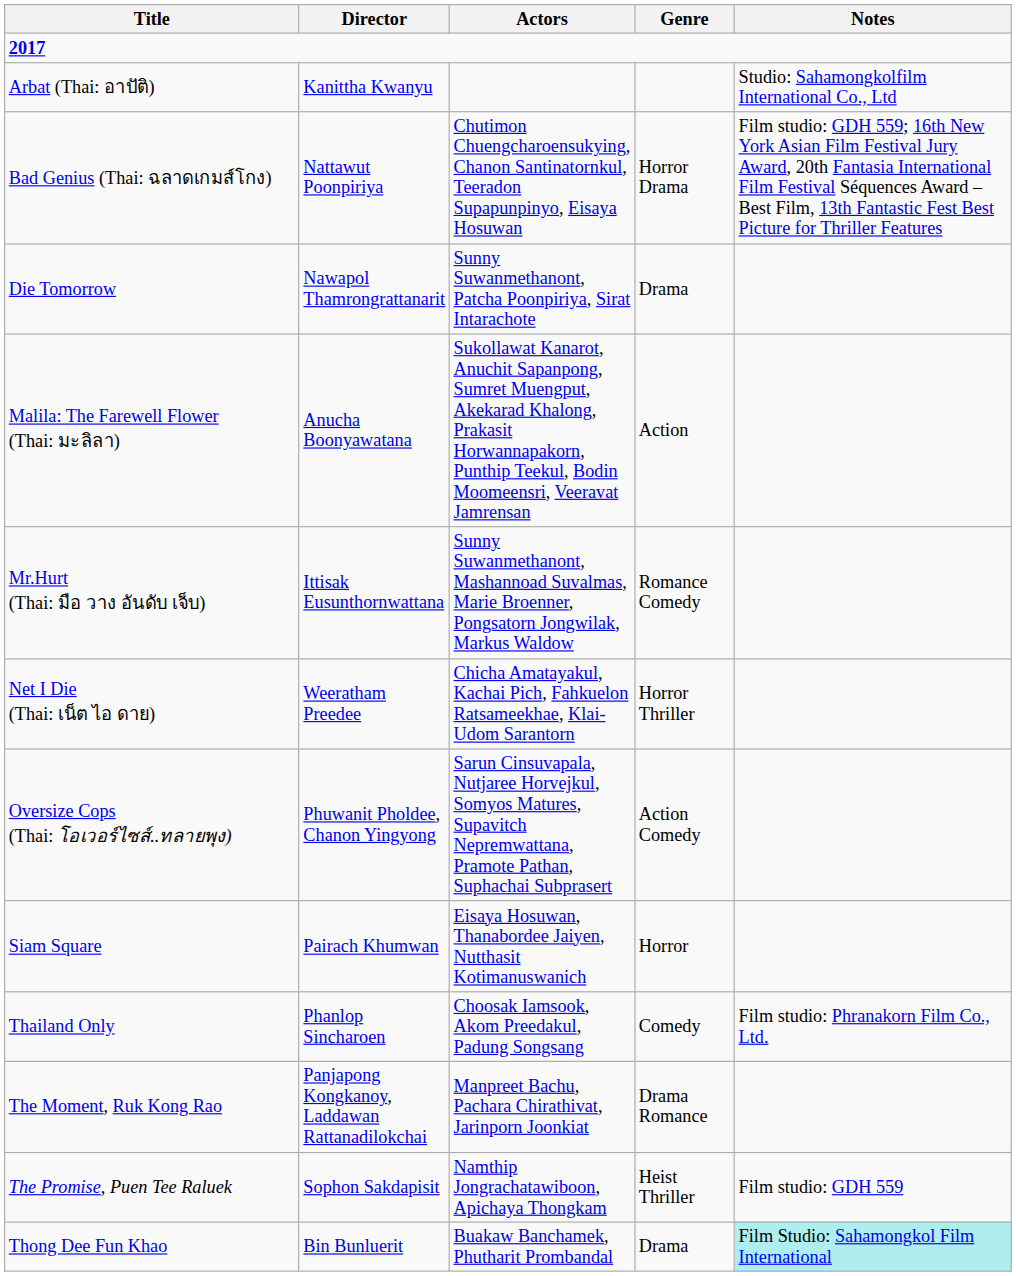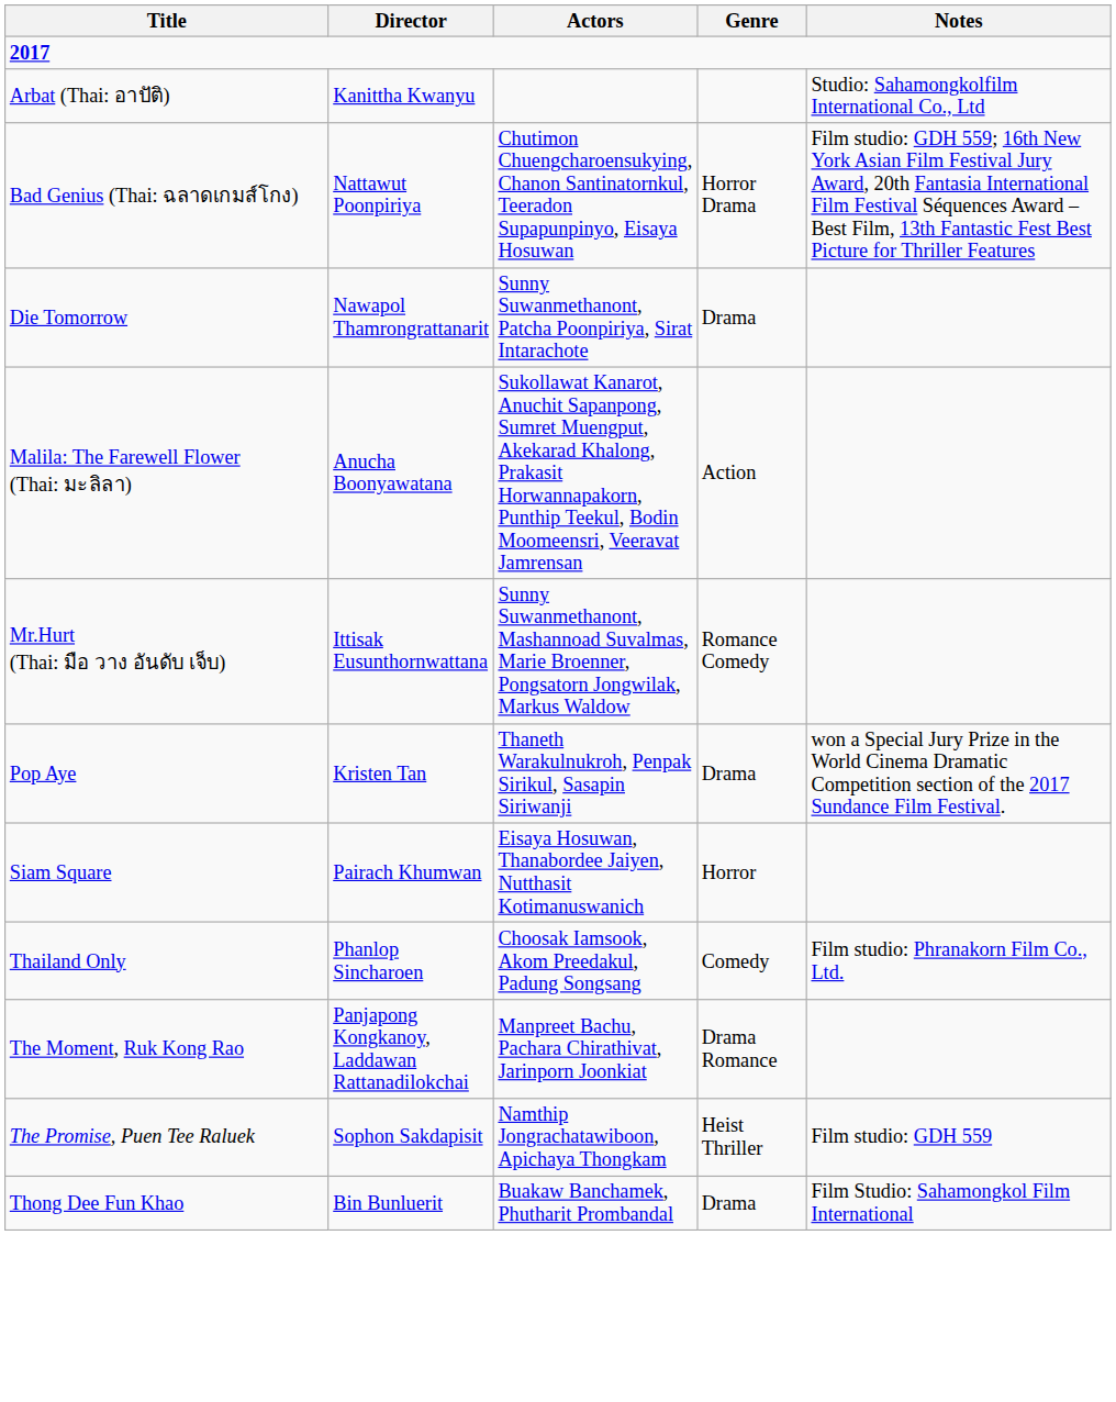- row: Net I Die (Thai: เน็ต ไอ ดาย) | Weeratham Preedee | Chicha Amatayakul, Kachai Pich, Fahkuelon Ratsameekhae, Klai-Udom Sarantorn | Horror Thriller
- row: Oversize Cops (Thai: โอเวอร์ไซส์..ทลายพุง) | Phuwanit Pholdee, Chanon Yingyong | Sarun Cinsuvapala, Nutjaree Horvejkul, Somyos Matures, Supavitch Nepremwattana, Pramote Pathan, Suphachai Subprasert | Action Comedy
+ row: Pop Aye | Kristen Tan | Thaneth Warakulnukroh, Penpak Sirikul, Sasapin Siriwanji | Drama | won a Special Jury Prize in the World Cinema Dramatic Competition section of the 2017 Sundance Film Festival.
Thong Dee Fun Khao | Notes: paleturquoise background -> no background
